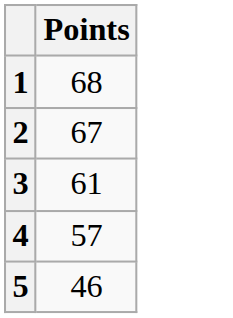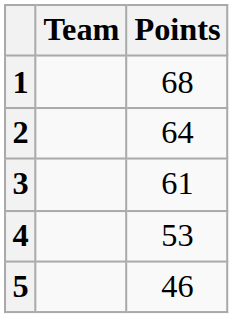+ column: Team
2 | Points: 67 -> 64
4 | Points: 57 -> 53
